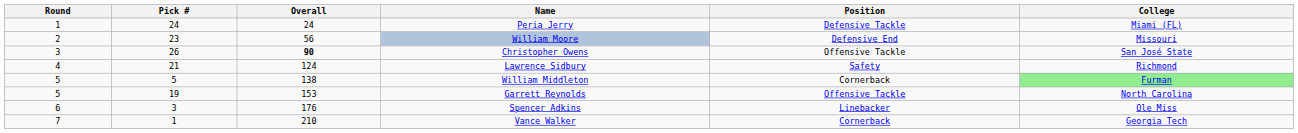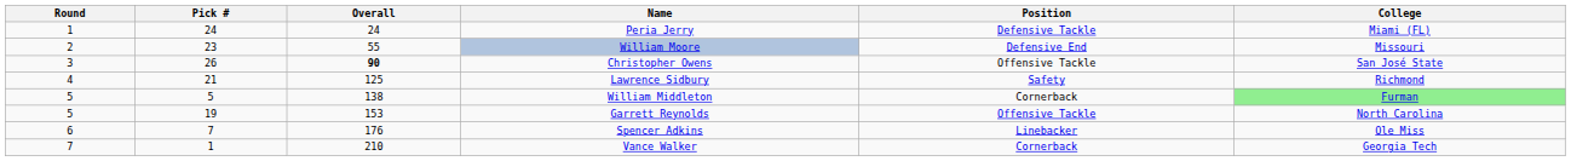William Moore | Overall: 56 -> 55
Lawrence Sidbury | Overall: 124 -> 125
Spencer Adkins | Pick #: 3 -> 7
